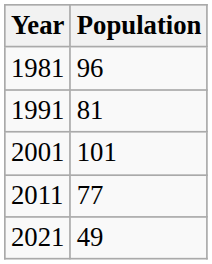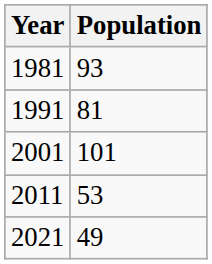1981 | Population: 96 -> 93
2011 | Population: 77 -> 53
